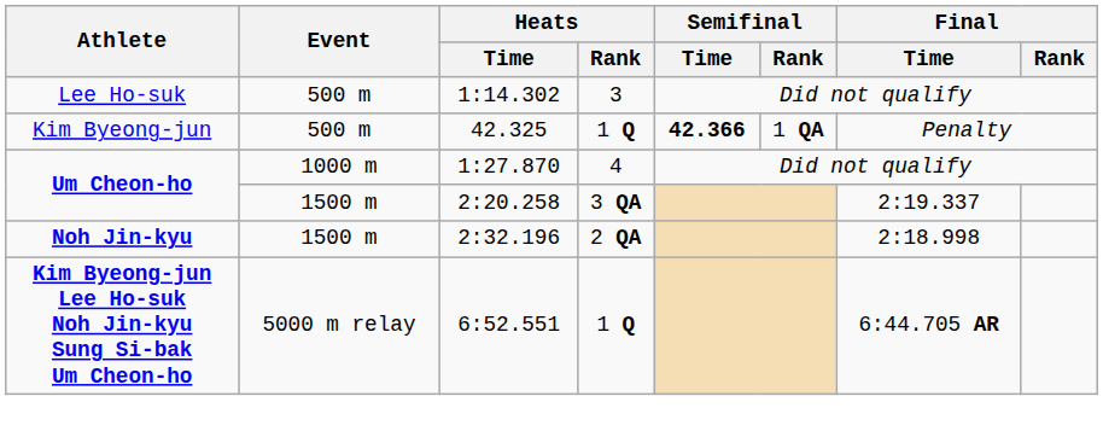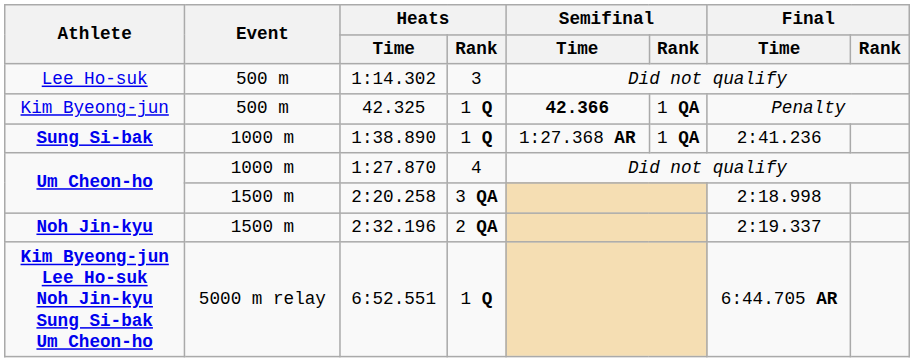+ row: Sung Si-bak | 1000 m | 1:38.890 | 1 Q | 1:27.368 AR | 1 QA | 2:41.236
2:20.258 | Final / Time: 2:19.337 -> 2:18.998
2:32.196 | Final / Time: 2:18.998 -> 2:19.337
